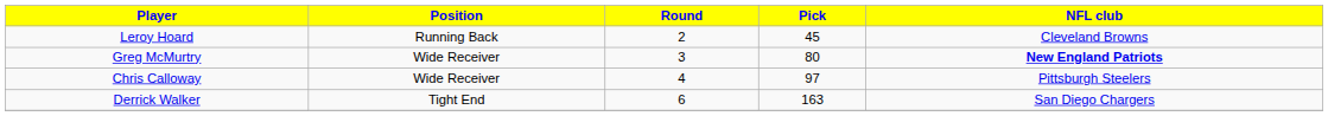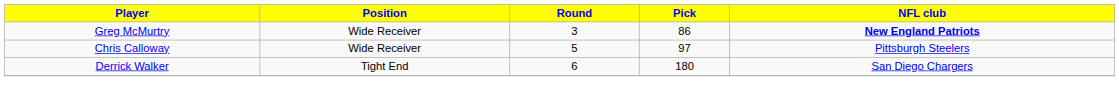- row: Leroy Hoard | Running Back | 2 | 45 | Cleveland Browns
Greg McMurtry | Pick: 80 -> 86
Chris Calloway | Round: 4 -> 5
Derrick Walker | Pick: 163 -> 180
